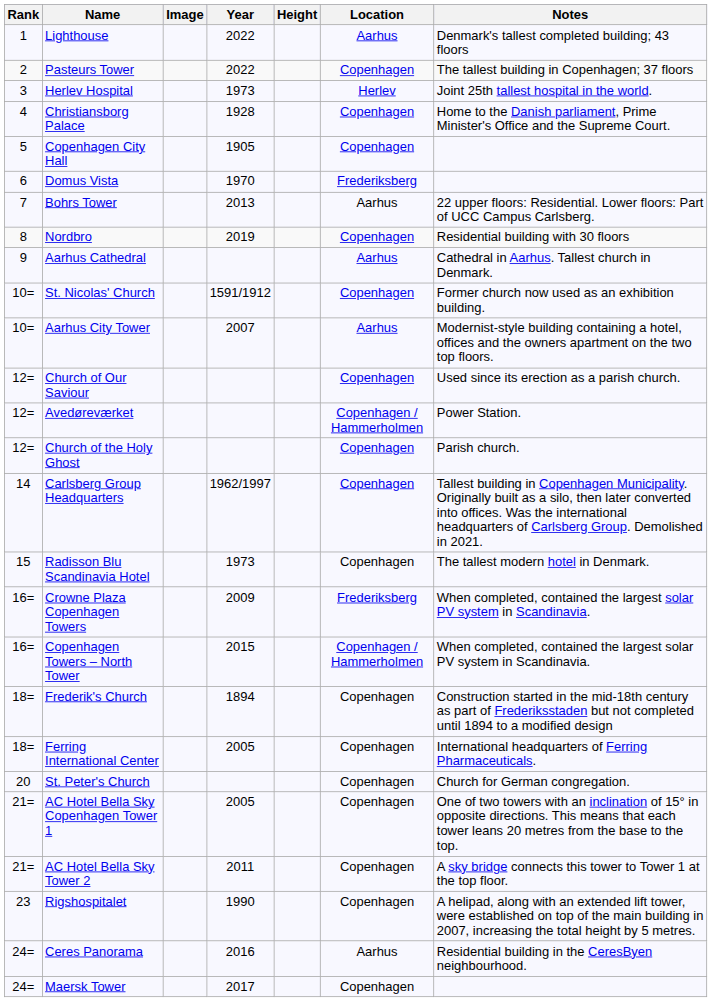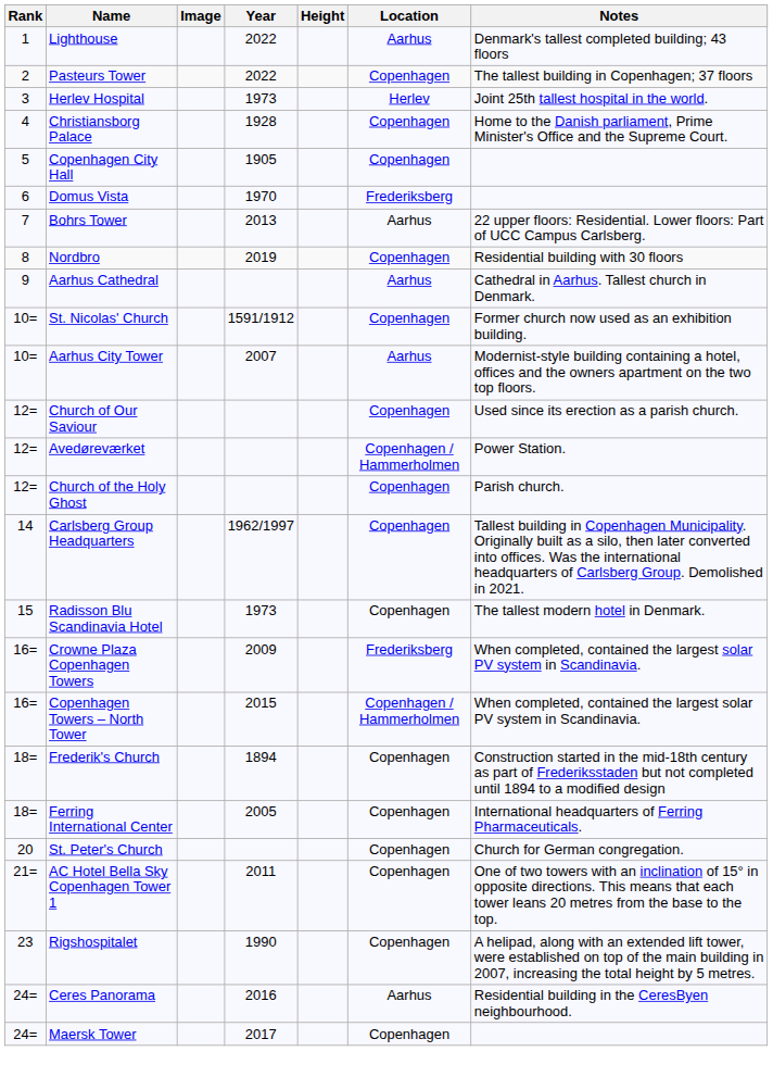AC Hotel Bella Sky Copenhagen Tower 1 | Year: 2005 -> 2011
- row: 21= | AC Hotel Bella Sky Tower 2 | 2011 | Copenhagen | A sky bridge connects this tower to Tower 1 at the top floor.
